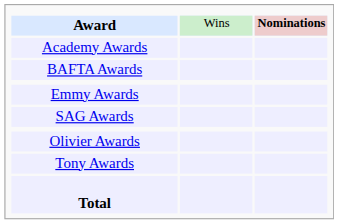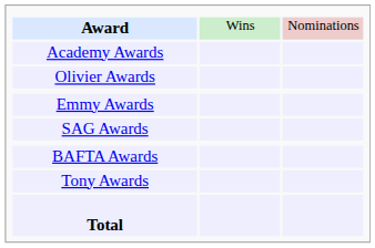Award | column 3: bold -> normal
rows swapped: BAFTA Awards <-> Olivier Awards
